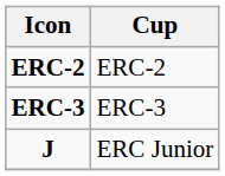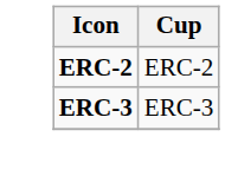- row: J | ERC Junior
